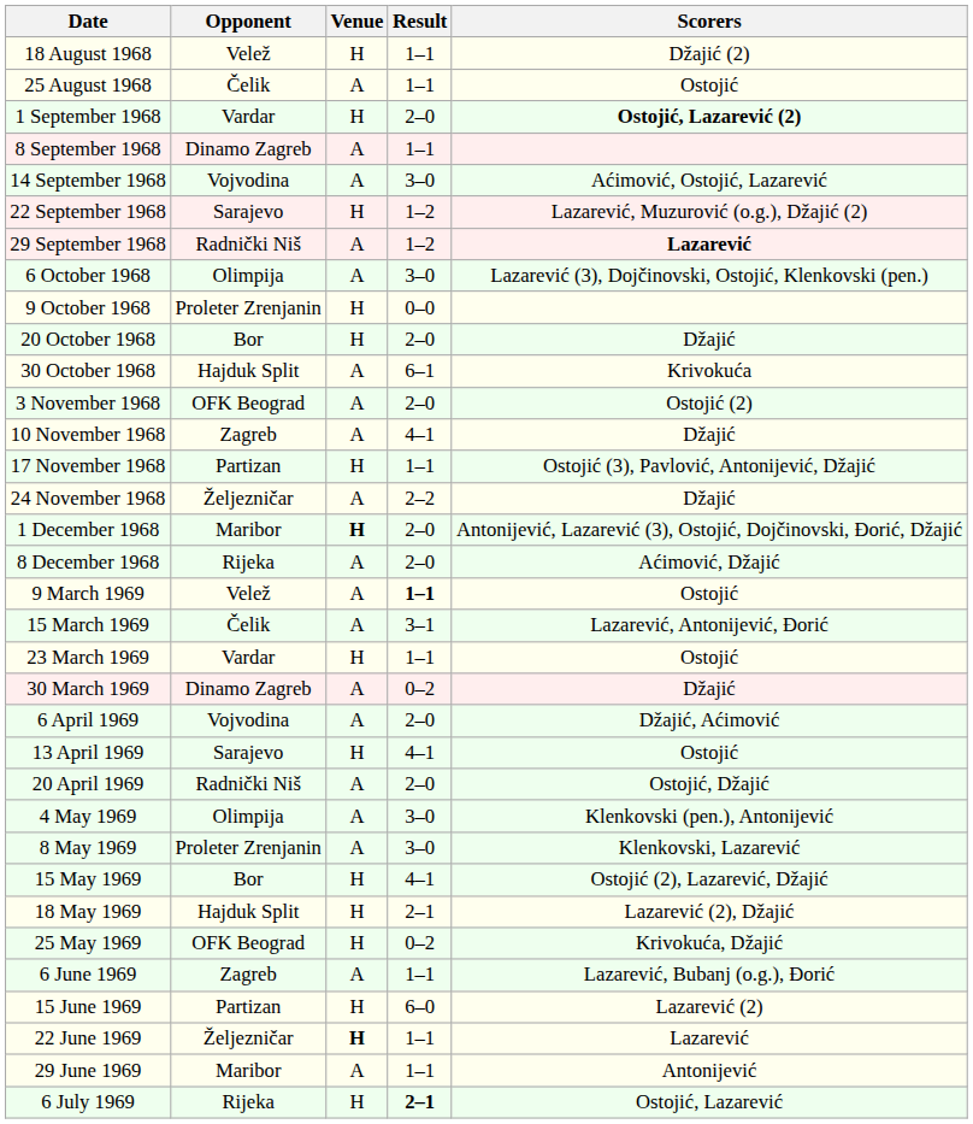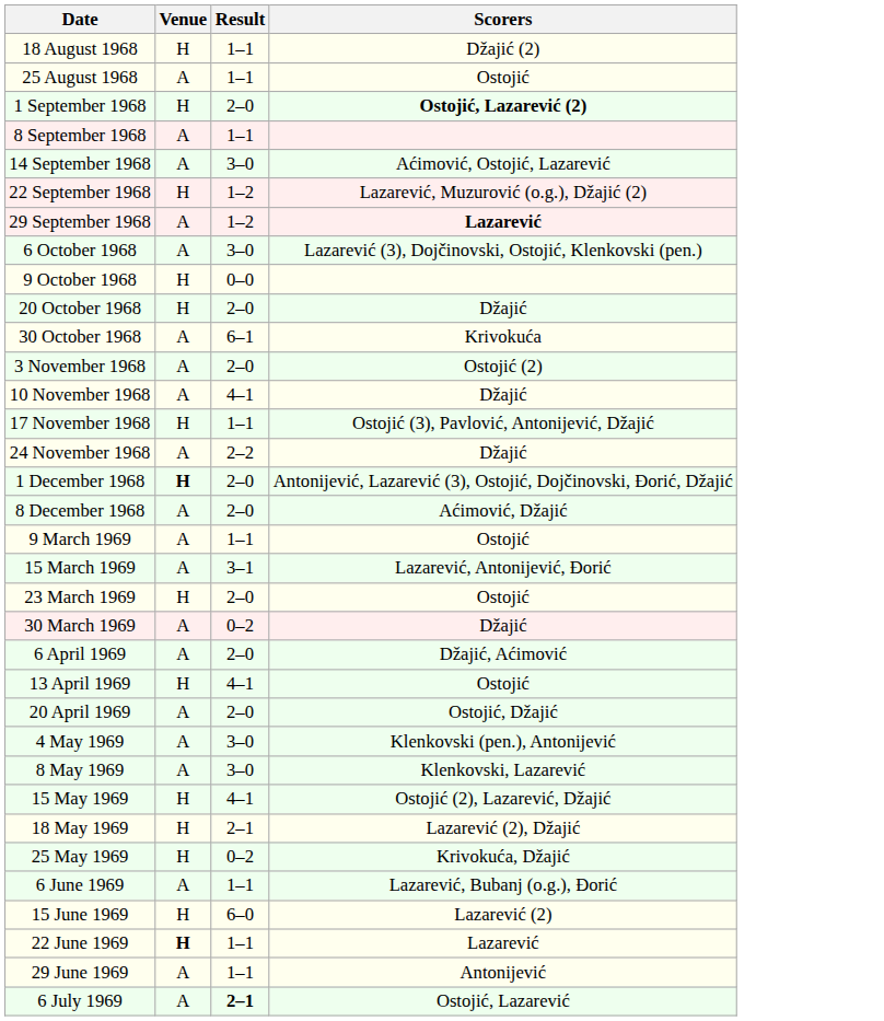- column: Opponent | Velež | Čelik | Vardar | Dinamo Zagreb | Vojvodina | Sarajevo | Radnički Niš | Olimpija | Proleter Zrenjanin | Bor | Hajduk Split | OFK Beograd | Zagreb | Partizan | Željezničar | Maribor | Rijeka | Velež | Čelik | Vardar | Dinamo Zagreb | Vojvodina | Sarajevo | Radnički Niš | Olimpija | Proleter Zrenjanin | Bor | Hajduk Split | OFK Beograd | Zagreb | Partizan | Željezničar | Maribor | Rijeka
9 March 1969 | Result: bold -> normal
23 March 1969 | Result: 1–1 -> 2–0
6 July 1969 | Venue: H -> A
